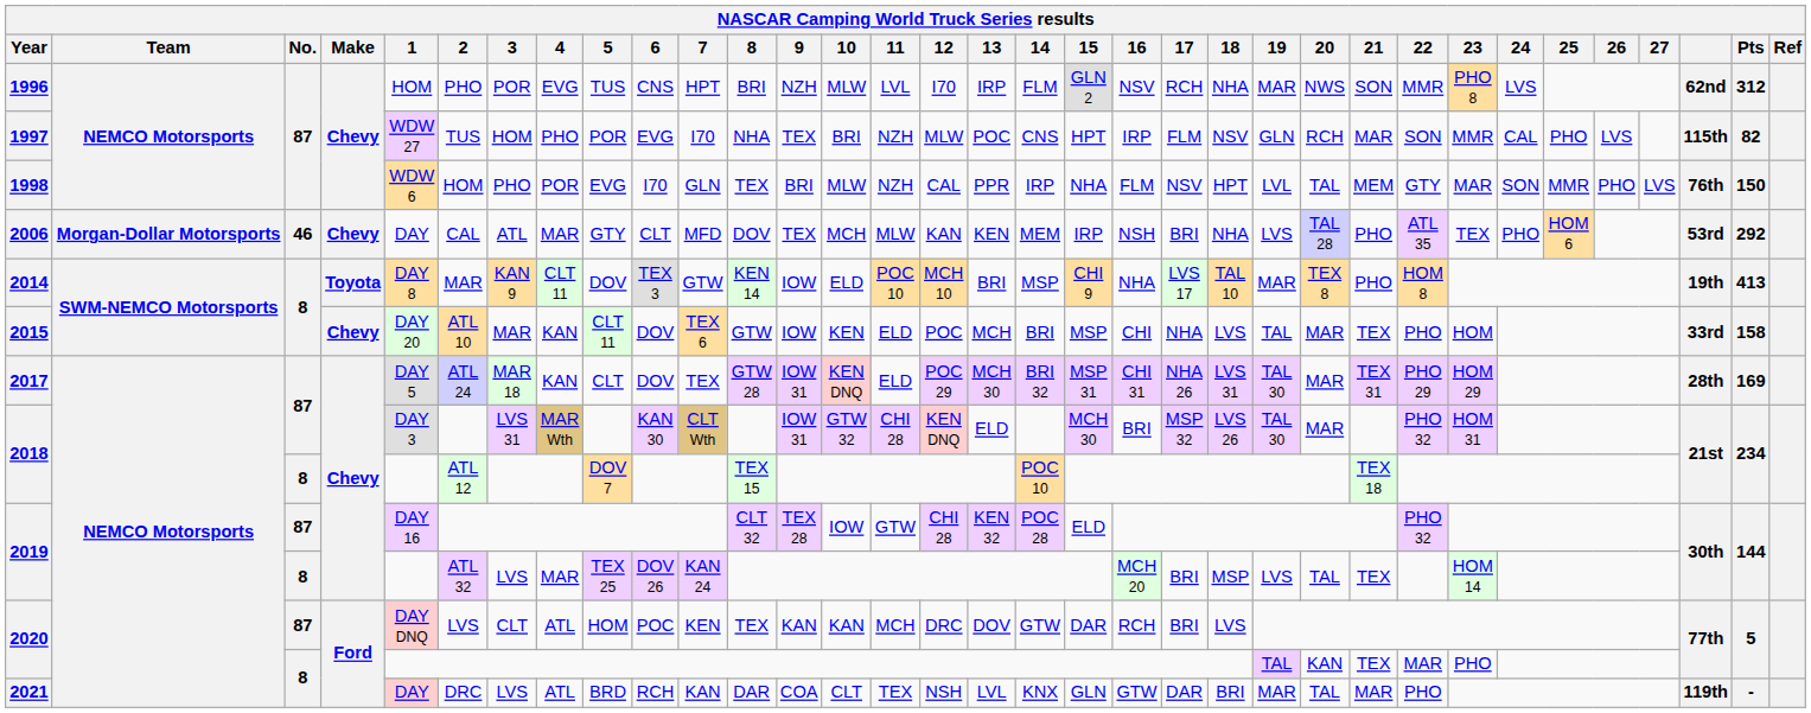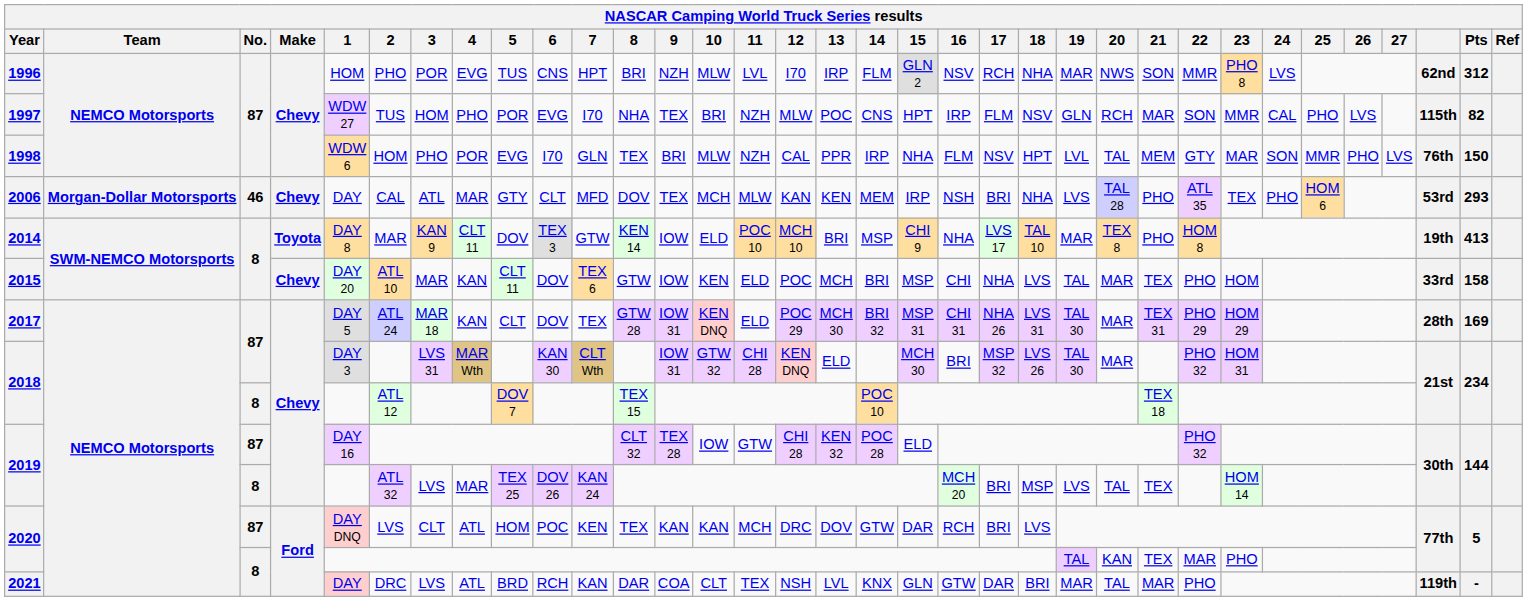2006 | Pts: 292 -> 293
